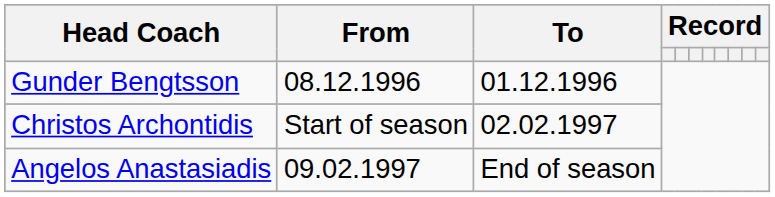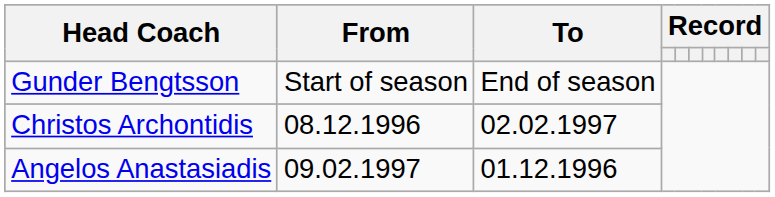Gunder Bengtsson | From: 08.12.1996 -> Start of season
Gunder Bengtsson | To: 01.12.1996 -> End of season
Christos Archontidis | From: Start of season -> 08.12.1996
Angelos Anastasiadis | To: End of season -> 01.12.1996
